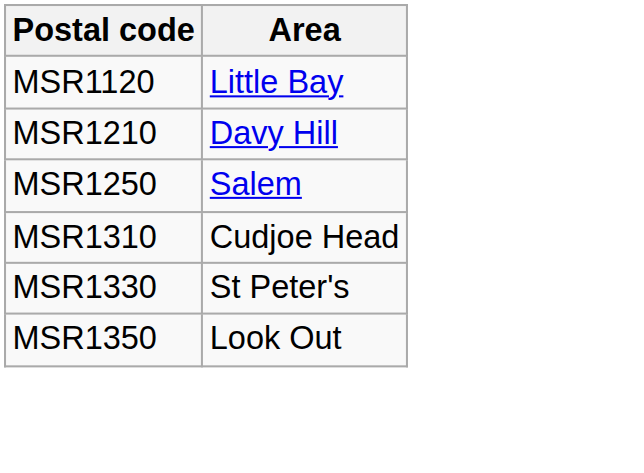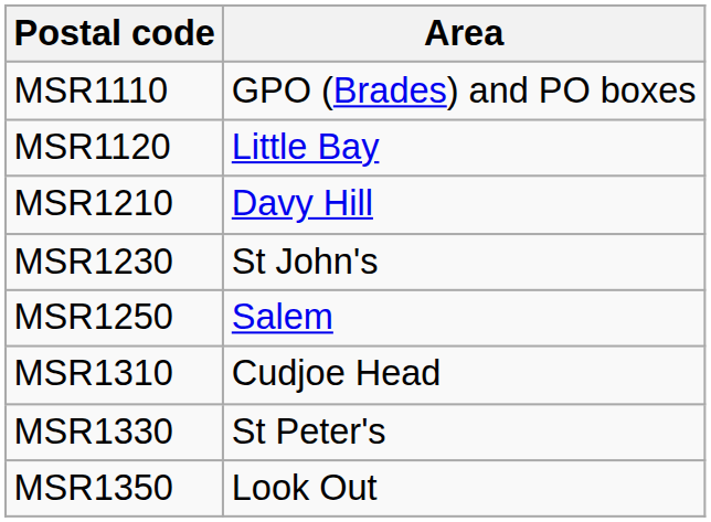+ row: MSR1110 | GPO (Brades) and PO boxes
+ row: MSR1230 | St John's
